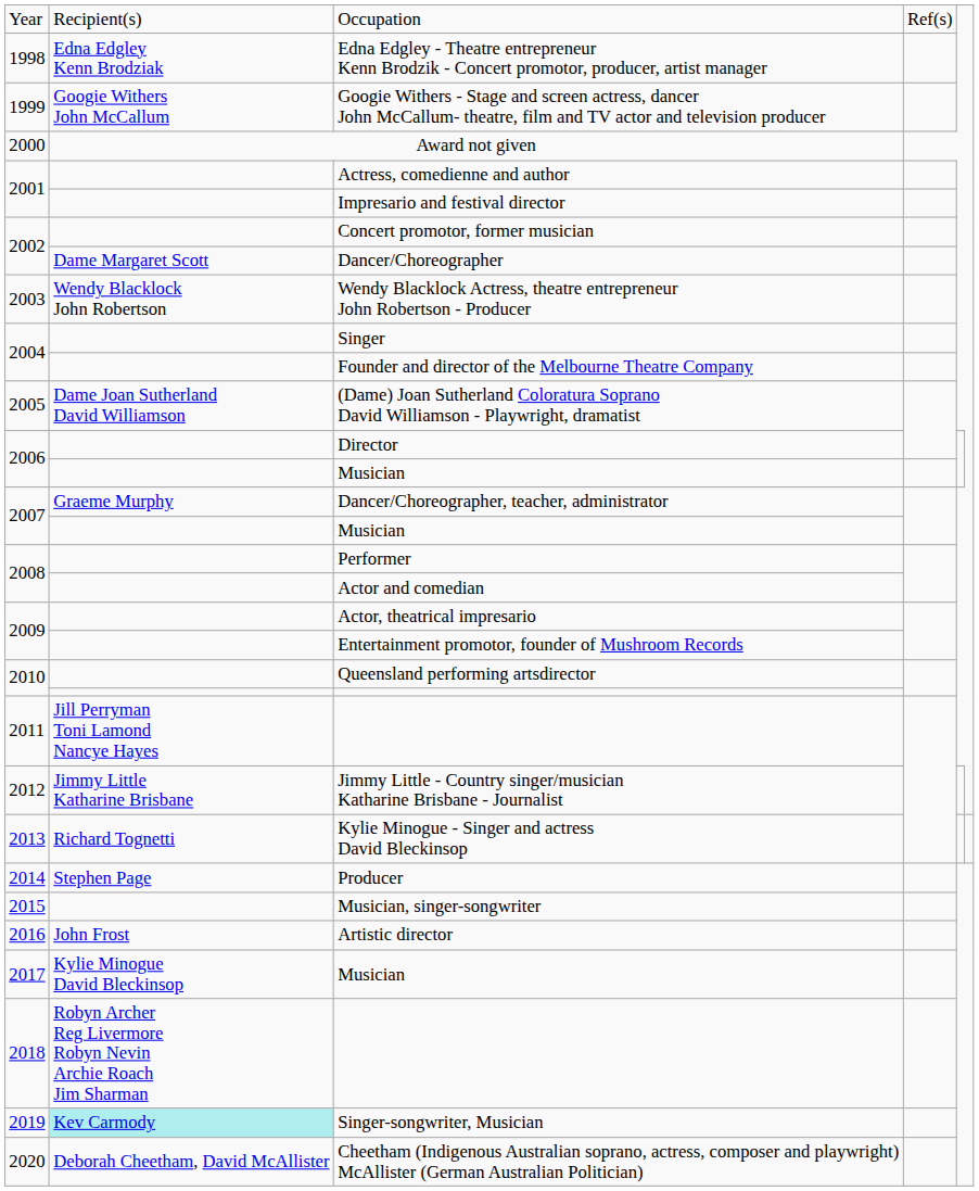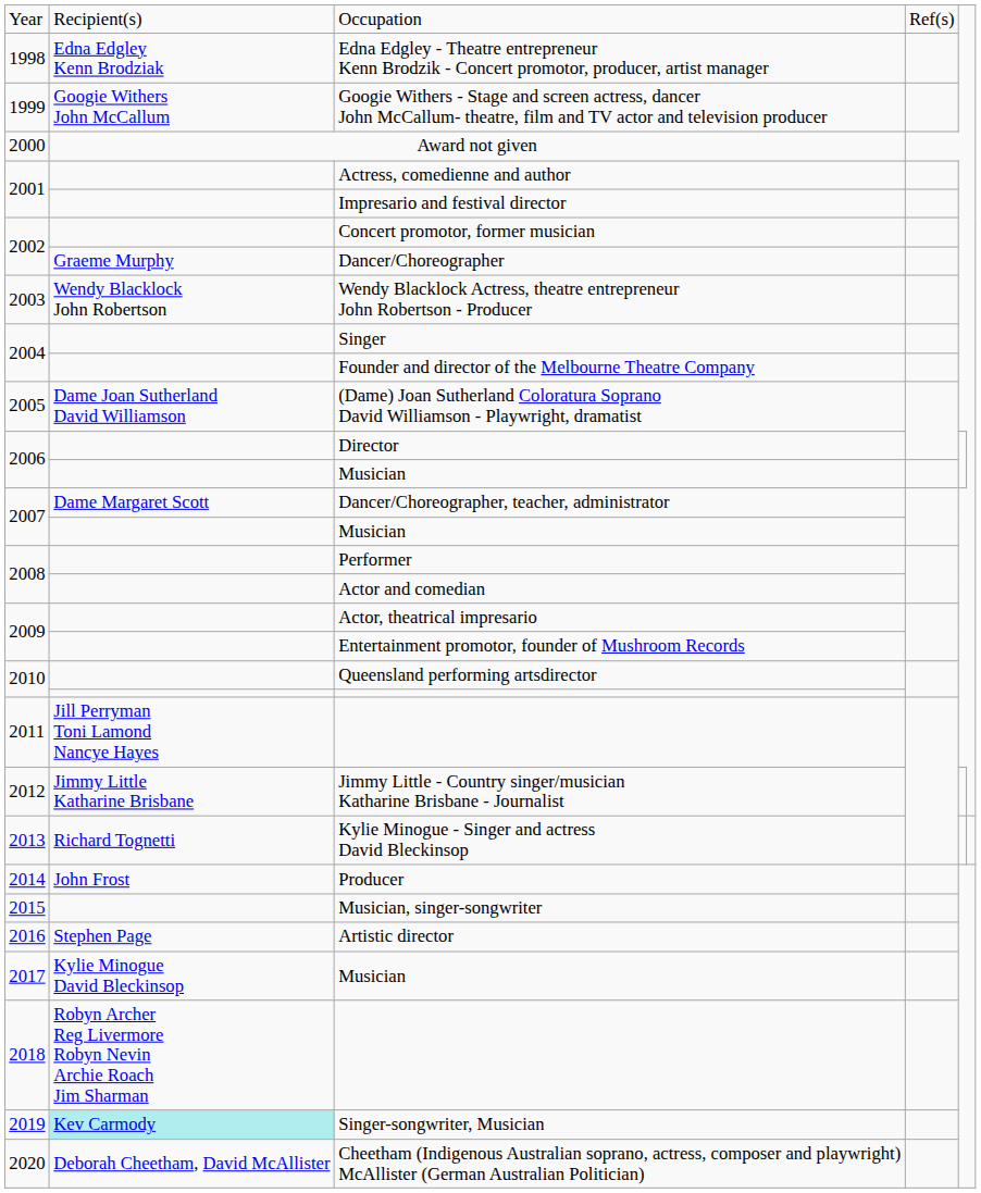Dancer/Choreographer | column 2: Dame Margaret Scott -> Graeme Murphy
Dancer/Choreographer, teacher, administrator | column 2: Graeme Murphy -> Dame Margaret Scott
Producer | column 2: Stephen Page -> John Frost
Artistic director | column 2: John Frost -> Stephen Page
